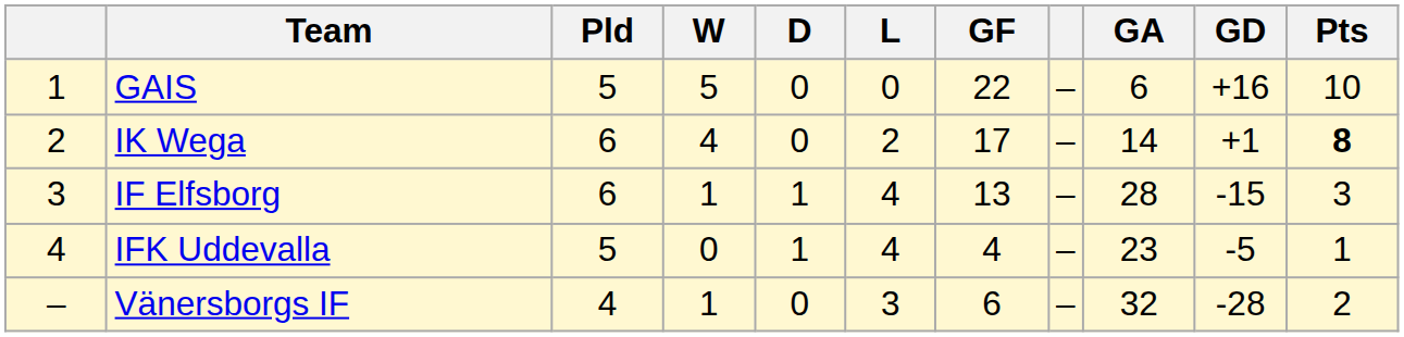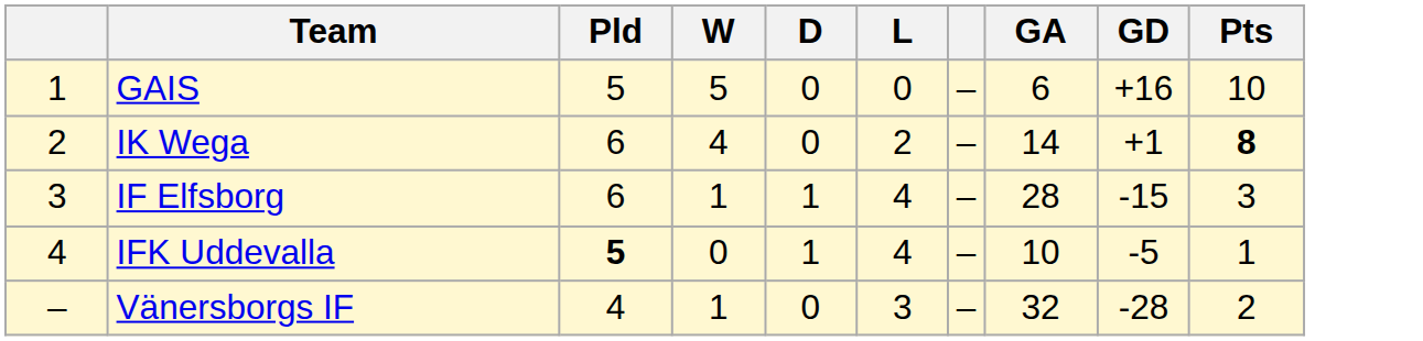- column: GF | 22 | 17 | 13 | 4 | 6
IFK Uddevalla | Pld: normal -> bold
IFK Uddevalla | GA: 23 -> 10
